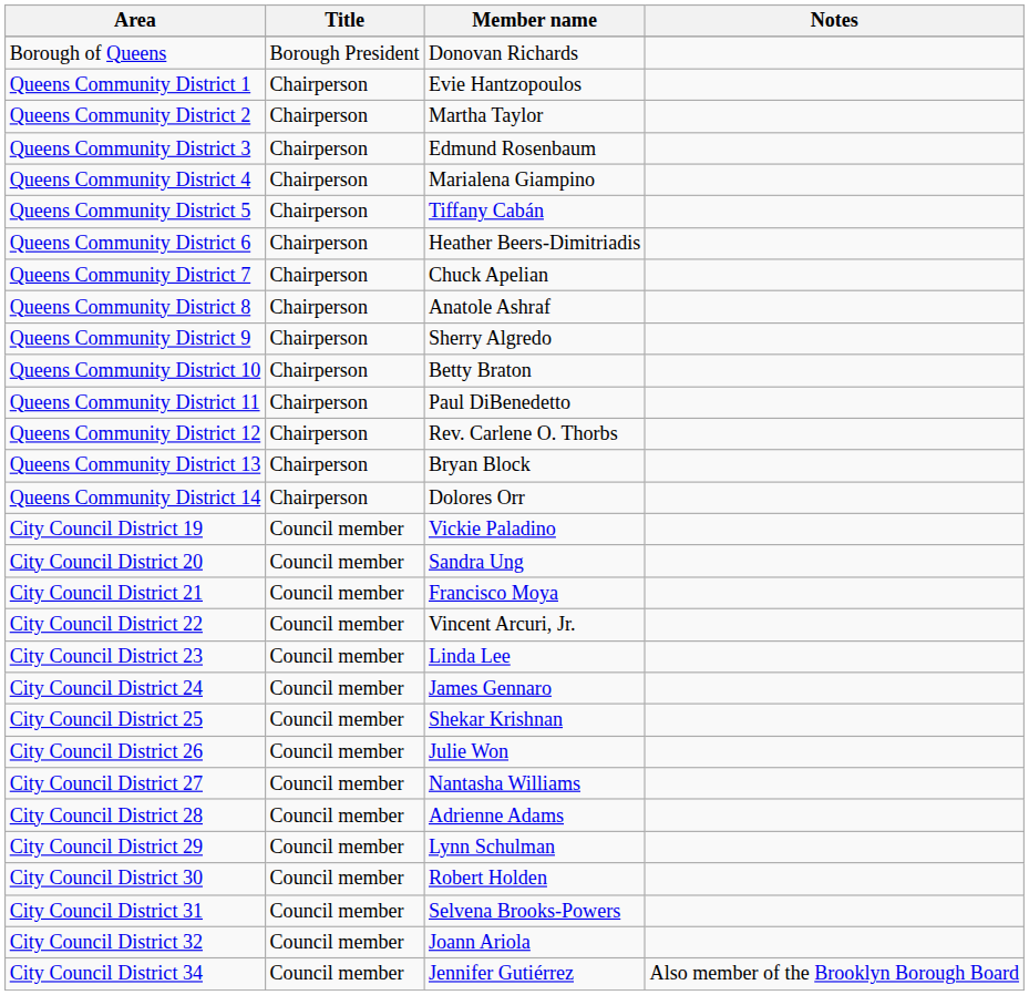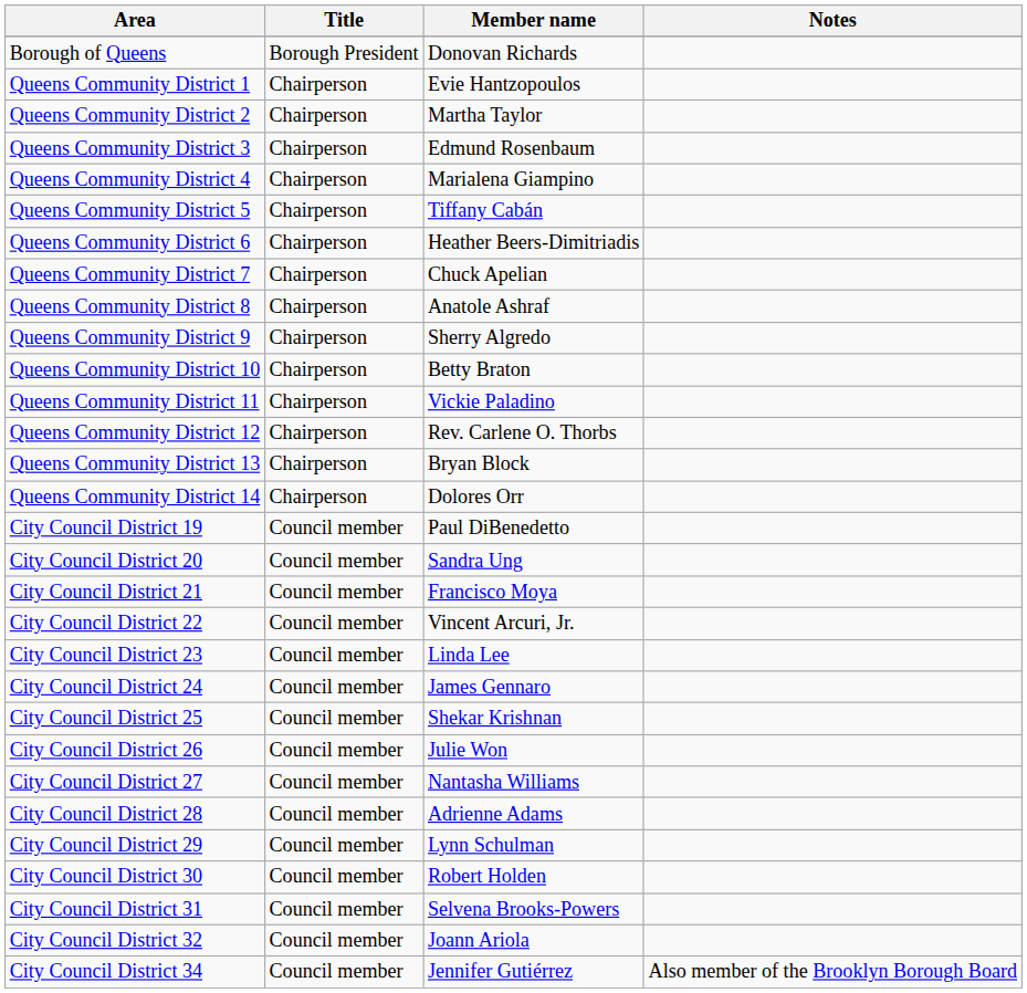Queens Community District 11 | Member name: Paul DiBenedetto -> Vickie Paladino
City Council District 19 | Member name: Vickie Paladino -> Paul DiBenedetto
